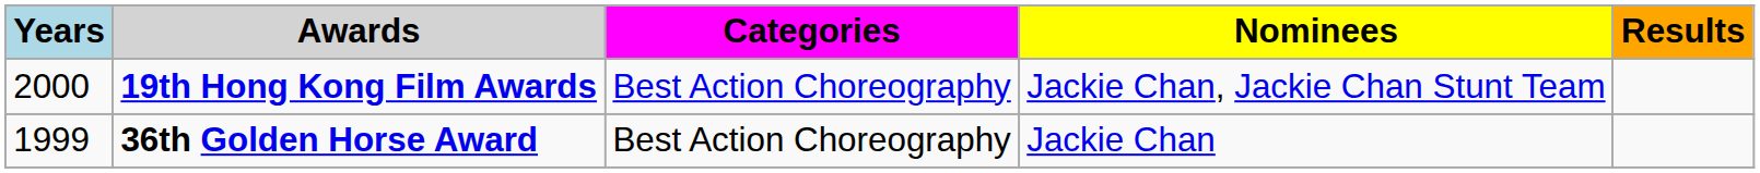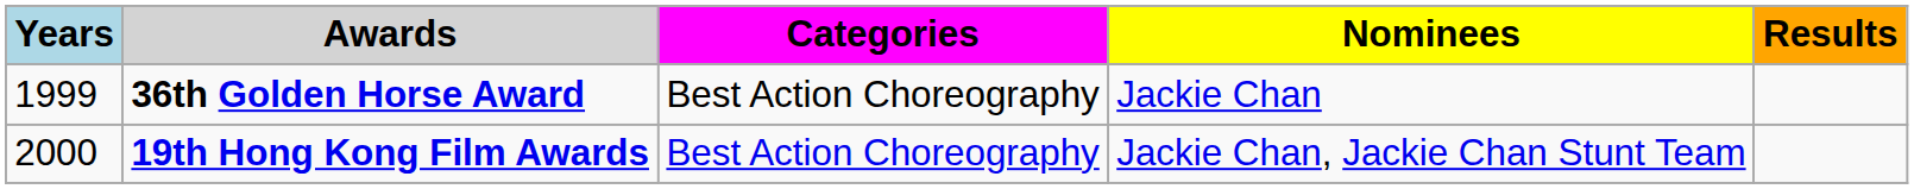rows swapped: 36th Golden Horse Award <-> 19th Hong Kong Film Awards
